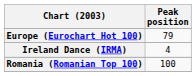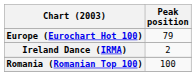Ireland Dance (IRMA) | Peak position: 4 -> 2
